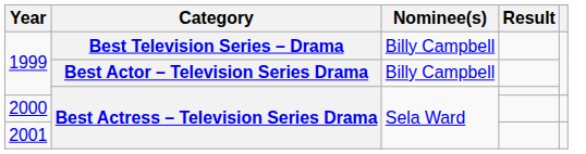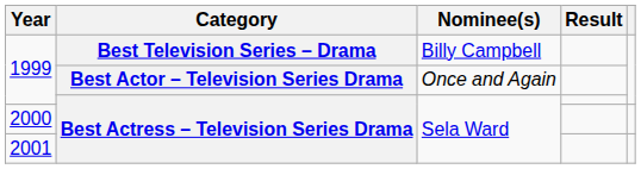1999 / Best Actor – Television Series Drama | Nominee(s): Billy Campbell -> Once and Again
